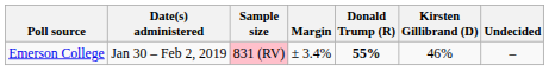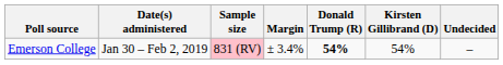Emerson College | Donald Trump (R): 55% -> 54%
Emerson College | Kirsten Gillibrand (D): 46% -> 54%
